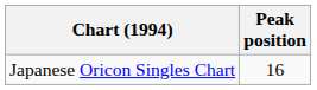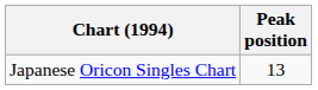Japanese Oricon Singles Chart | Peak position: 16 -> 13
